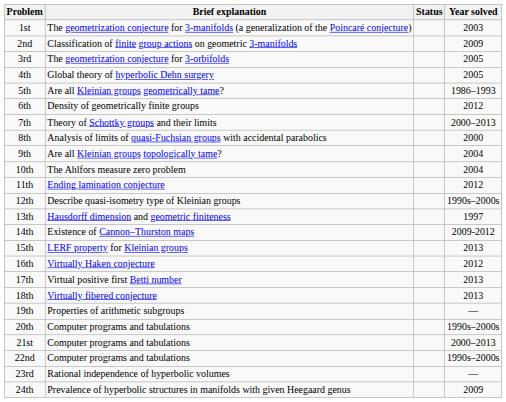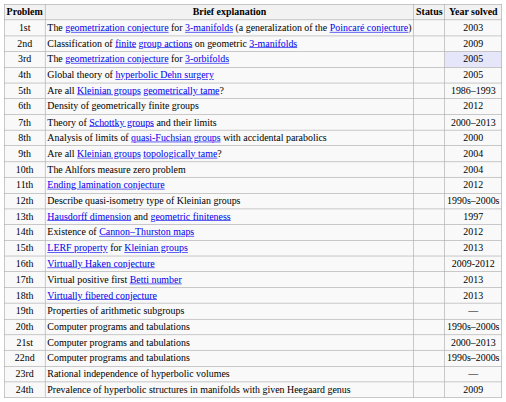3rd | Year solved: no background -> lavender background
14th | Year solved: 2009-2012 -> 2012
16th | Year solved: 2012 -> 2009-2012
